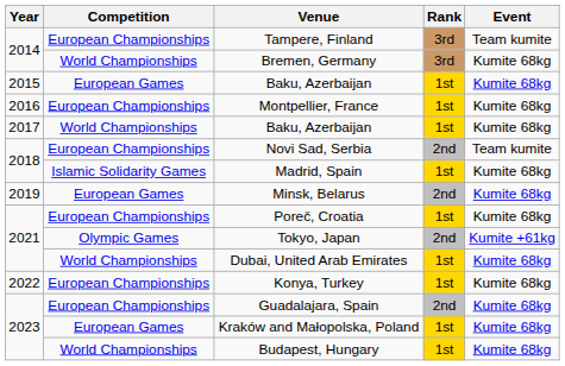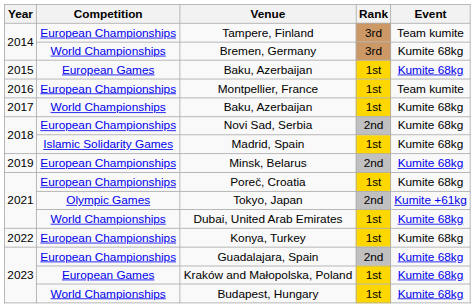Montpellier, France | Event: Kumite 68kg -> Team kumite
Novi Sad, Serbia | Event: Team kumite -> Kumite 68kg
Minsk, Belarus | Competition: European Games -> European Championships
